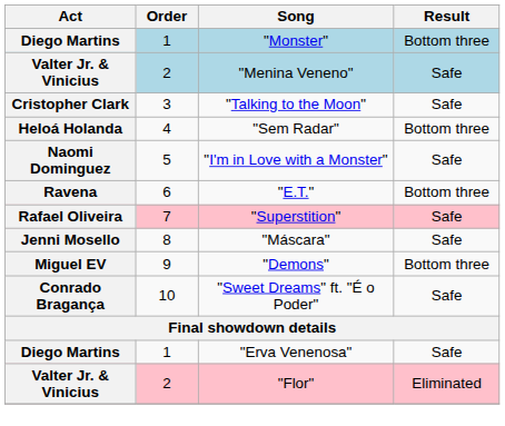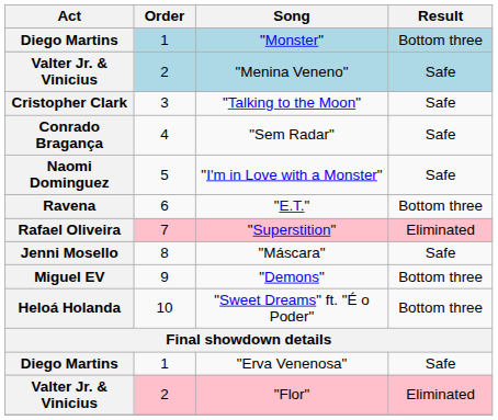"Sem Radar" | Act: Heloá Holanda -> Conrado Bragança
"Sem Radar" | Result: Bottom three -> Safe
"Superstition" | Result: Safe -> Eliminated
"Sweet Dreams" ft. "É o Poder" | Act: Conrado Bragança -> Heloá Holanda
"Sweet Dreams" ft. "É o Poder" | Result: Safe -> Bottom three
